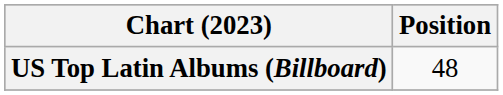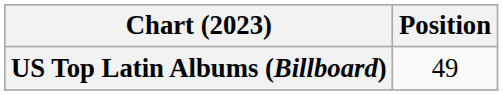US Top Latin Albums (Billboard) | Position: 48 -> 49
